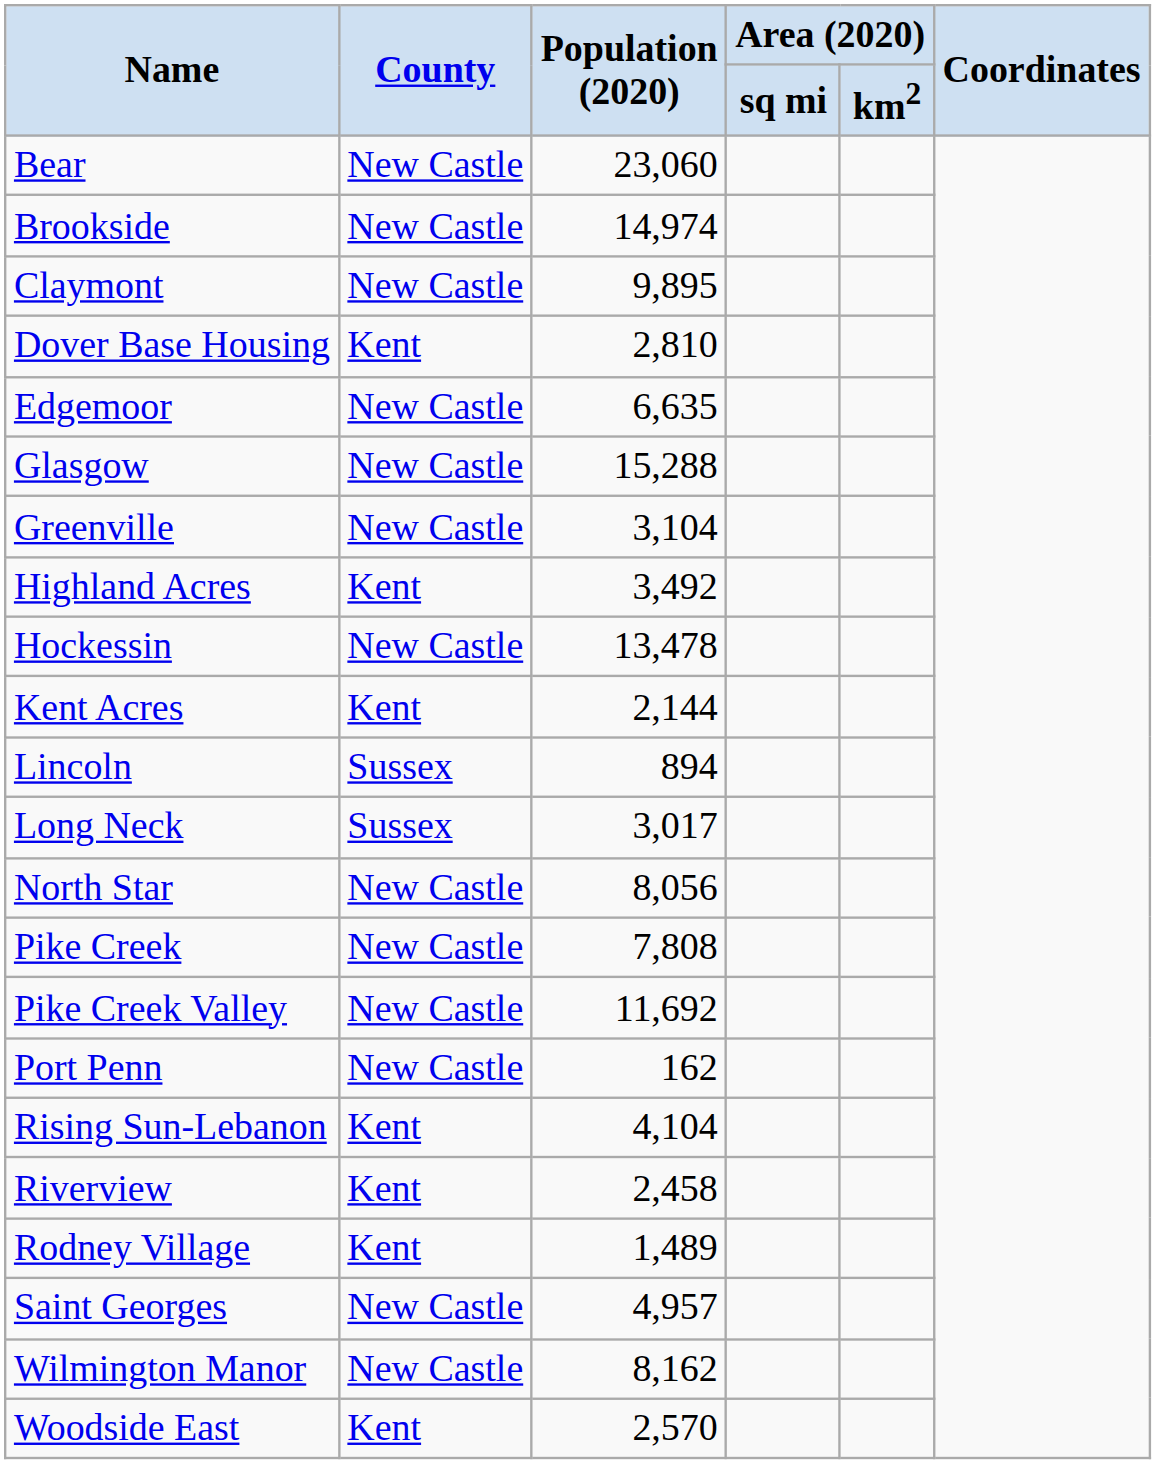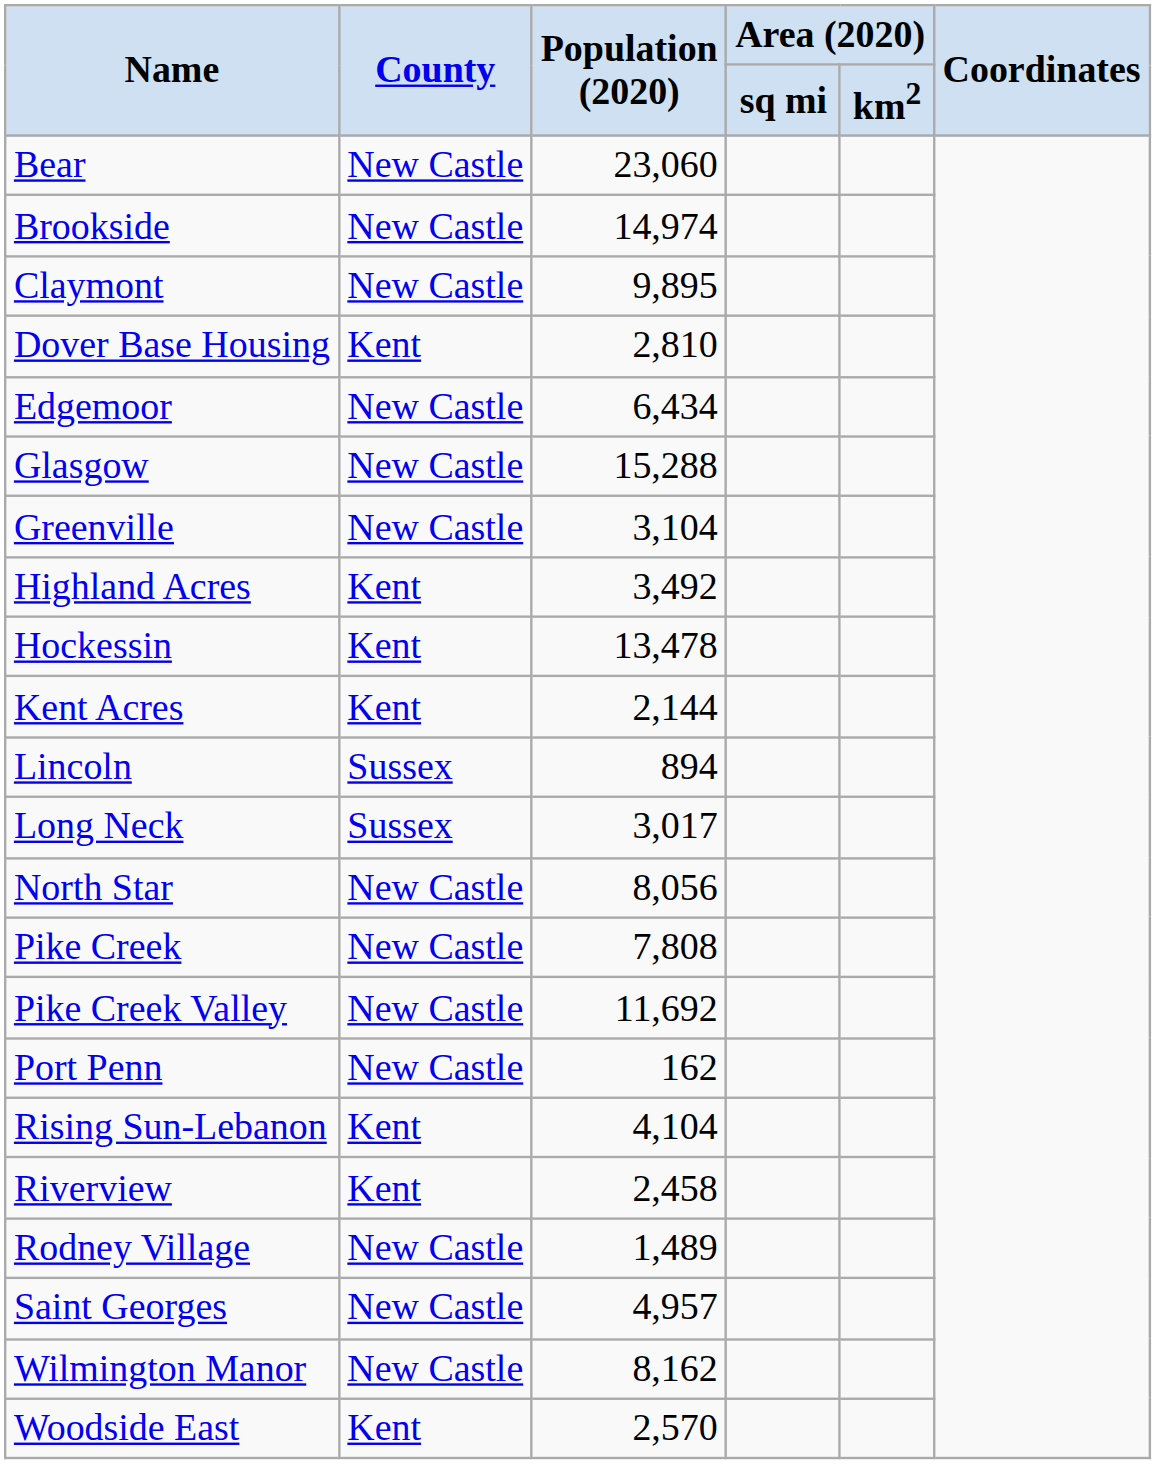Edgemoor | Population (2020): 6,635 -> 6,434
Hockessin | County: New Castle -> Kent
Rodney Village | County: Kent -> New Castle
